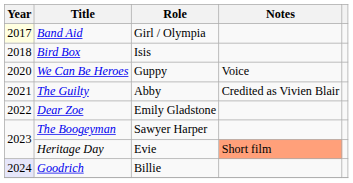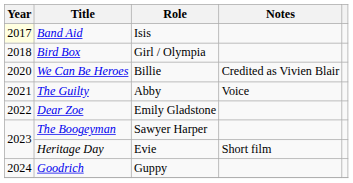Band Aid | Role: Girl / Olympia -> Isis
Bird Box | Role: Isis -> Girl / Olympia
We Can Be Heroes | Role: Guppy -> Billie
We Can Be Heroes | Notes: Voice -> Credited as Vivien Blair
The Guilty | Notes: Credited as Vivien Blair -> Voice
Heritage Day | Notes: lightsalmon background -> no background
Goodrich | Year: lavender background -> no background
Goodrich | Role: Billie -> Guppy
